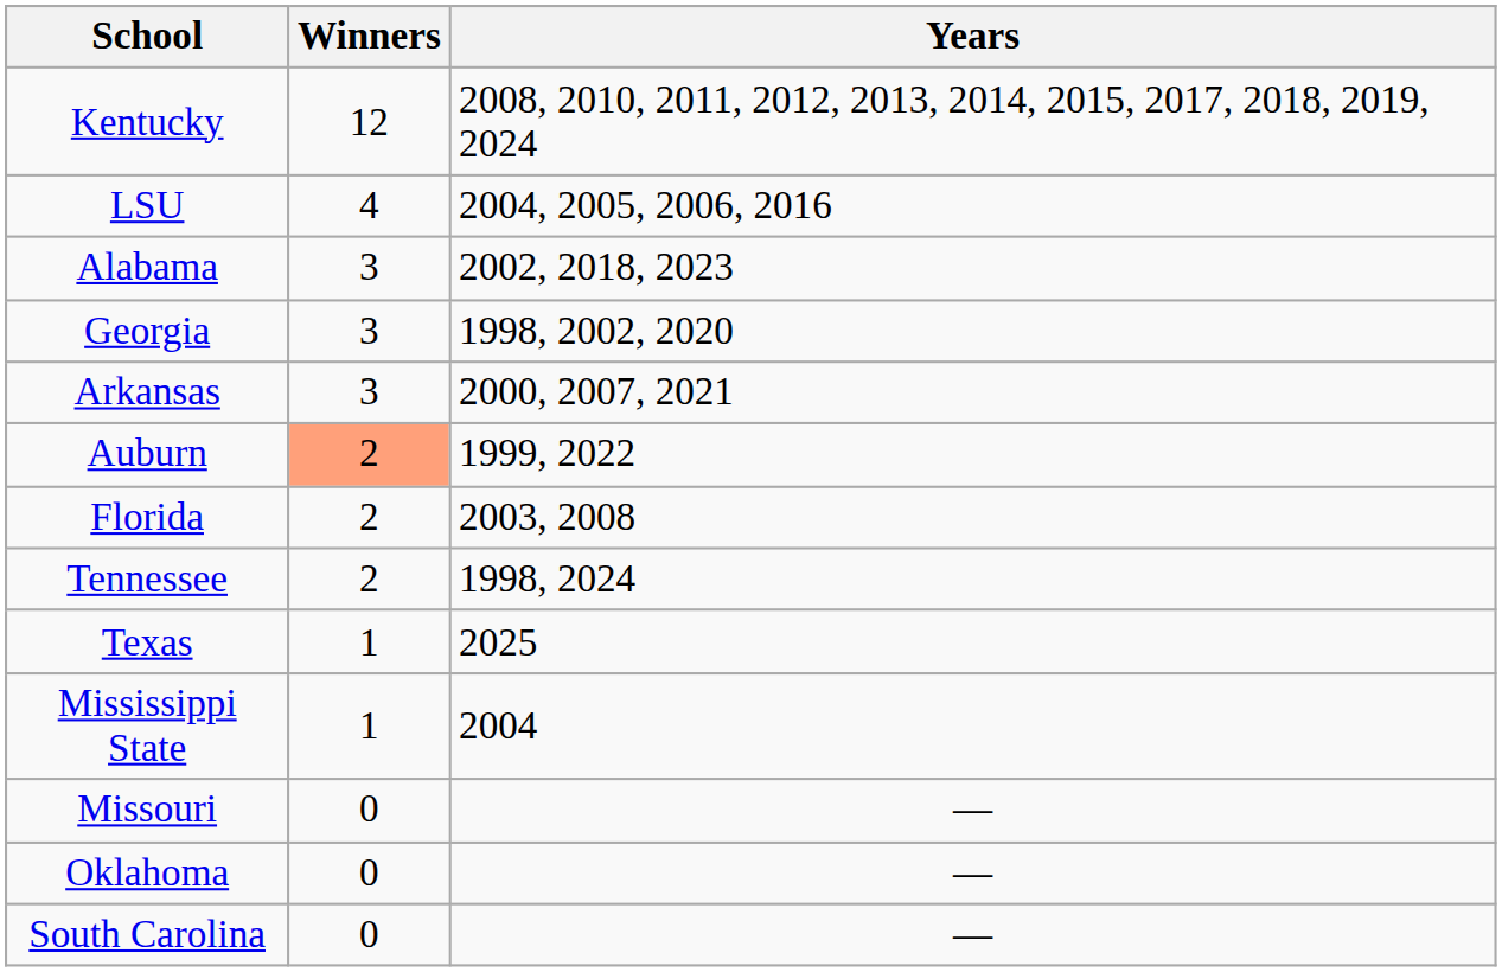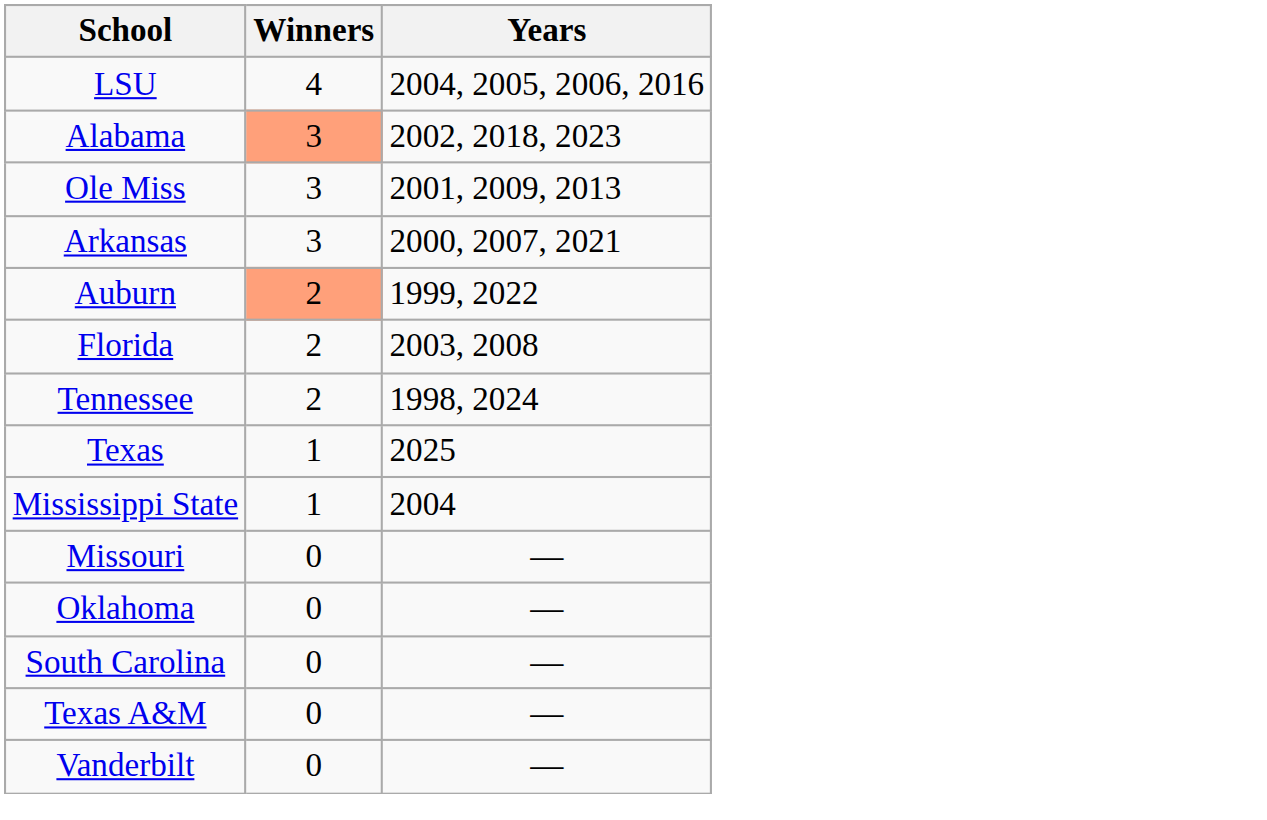- row: Kentucky | 12 | 2008, 2010, 2011, 2012, 2013, 2014, 2015, 2017, 2018, 2019, 2024
Alabama | Winners: no background -> lightsalmon background
- row: Georgia | 3 | 1998, 2002, 2020
+ row: Ole Miss | 3 | 2001, 2009, 2013
+ row: Texas A&M | 0 | —
+ row: Vanderbilt | 0 | —
